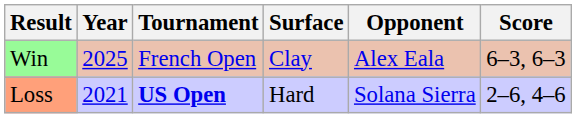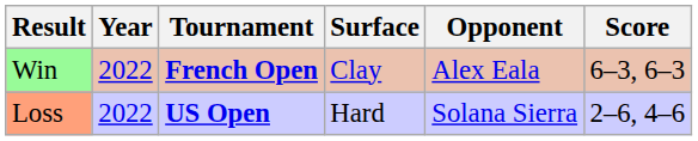Win | Year: 2025 -> 2022
Win | Tournament: normal -> bold
Loss | Year: 2021 -> 2022
